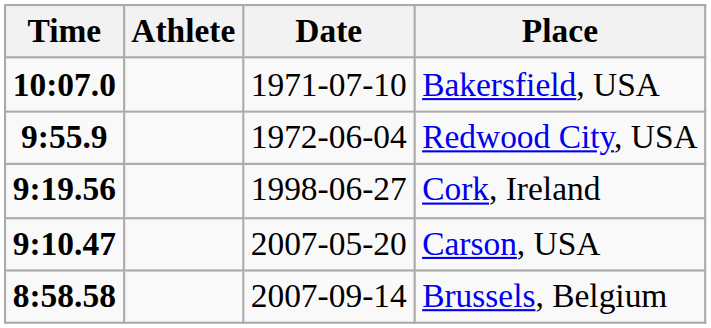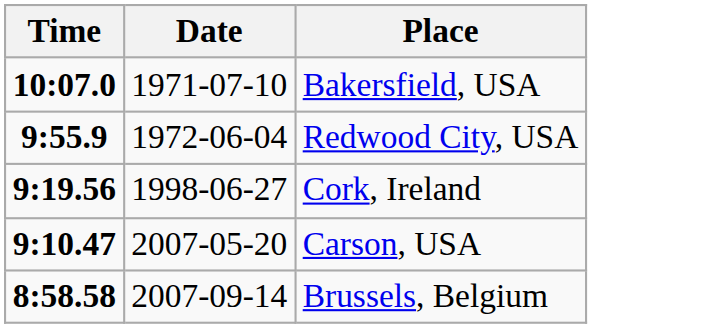- column: Athlete
